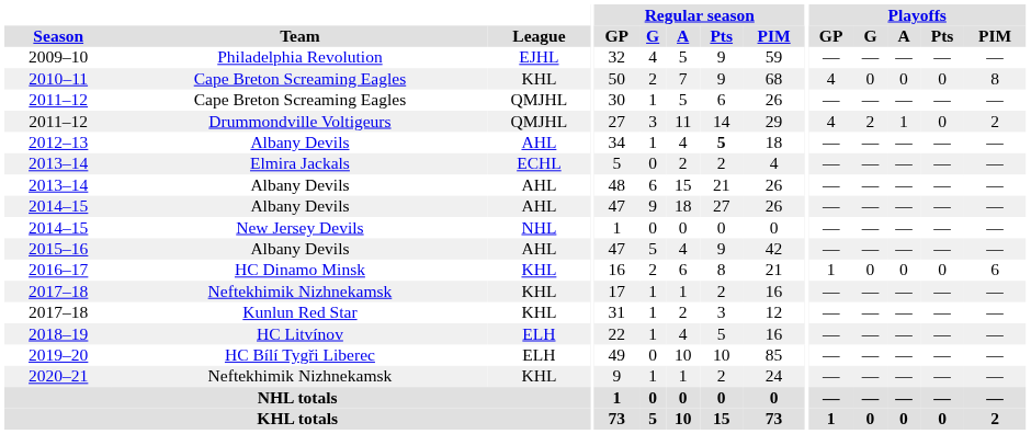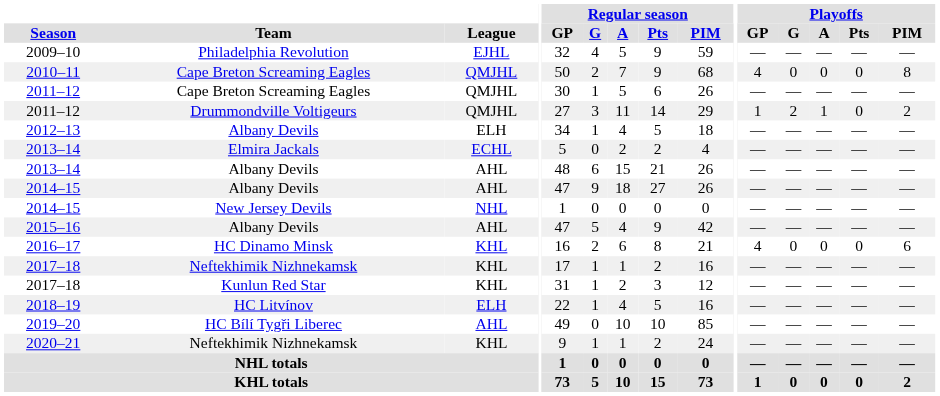2010–11 | League: KHL -> QMJHL
2011–12 / Drummondville Voltigeurs | Playoffs / GP: 4 -> 1
2012–13 | League: AHL -> ELH
2012–13 | Regular season / Pts: bold -> normal
2016–17 | Playoffs / GP: 1 -> 4
2019–20 | League: ELH -> AHL
